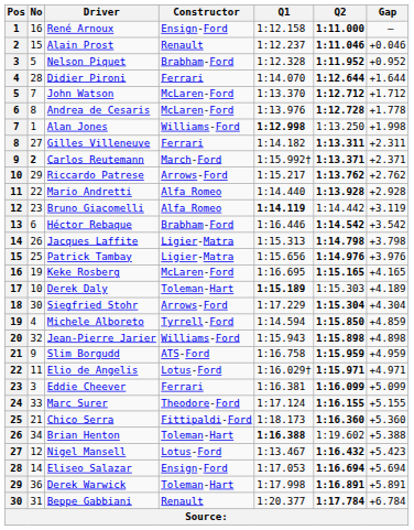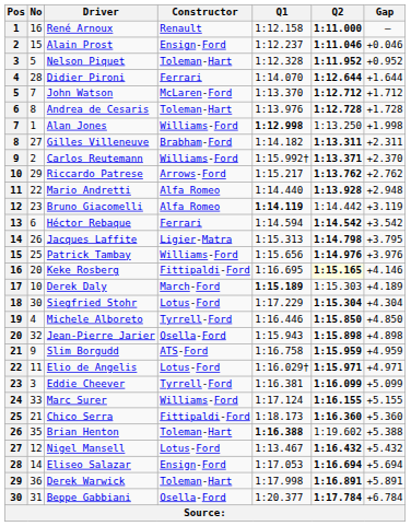René Arnoux | Constructor: Ensign-Ford -> Renault
Alain Prost | Constructor: Renault -> Ensign-Ford
Nelson Piquet | Constructor: Brabham-Ford -> Toleman-Hart
Andrea de Cesaris | Constructor: McLaren-Ford -> Toleman-Hart
Andrea de Cesaris | Gap: +1.778 -> +1.728
Gilles Villeneuve | Constructor: Ferrari -> Brabham-Ford
Carlos Reutemann | No: bold -> normal
Carlos Reutemann | Constructor: March-Ford -> Williams-Ford
Carlos Reutemann | Gap: +2.371 -> +2.370
Mario Andretti | Gap: +2.928 -> +2.948
Héctor Rebaque | Constructor: Brabham-Ford -> Ferrari
Héctor Rebaque | Q1: 1:16.446 -> 1:14.594
Jacques Laffite | Gap: +3.798 -> +3.795
Patrick Tambay | Constructor: Ligier-Matra -> Williams-Ford
Keke Rosberg | No: 19 -> 20
Keke Rosberg | Constructor: McLaren-Ford -> Fittipaldi-Ford
Keke Rosberg | Q2: no background -> lightyellow background
Keke Rosberg | Gap: +4.165 -> +4.146
Derek Daly | Constructor: Toleman-Hart -> March-Ford
Siegfried Stohr | Constructor: Arrows-Ford -> Lotus-Ford
Michele Alboreto | Q1: 1:14.594 -> 1:16.446
Michele Alboreto | Gap: +4.859 -> +4.850
Jean-Pierre Jarier | Constructor: Williams-Ford -> Osella-Ford
Eddie Cheever | Constructor: Ferrari -> Tyrrell-Ford
Marc Surer | Constructor: Theodore-Ford -> Williams-Ford
Brian Henton | No: 34 -> 35
Nigel Mansell | Gap: +5.423 -> +5.432
Beppe Gabbiani | Constructor: Renault -> Osella-Ford
